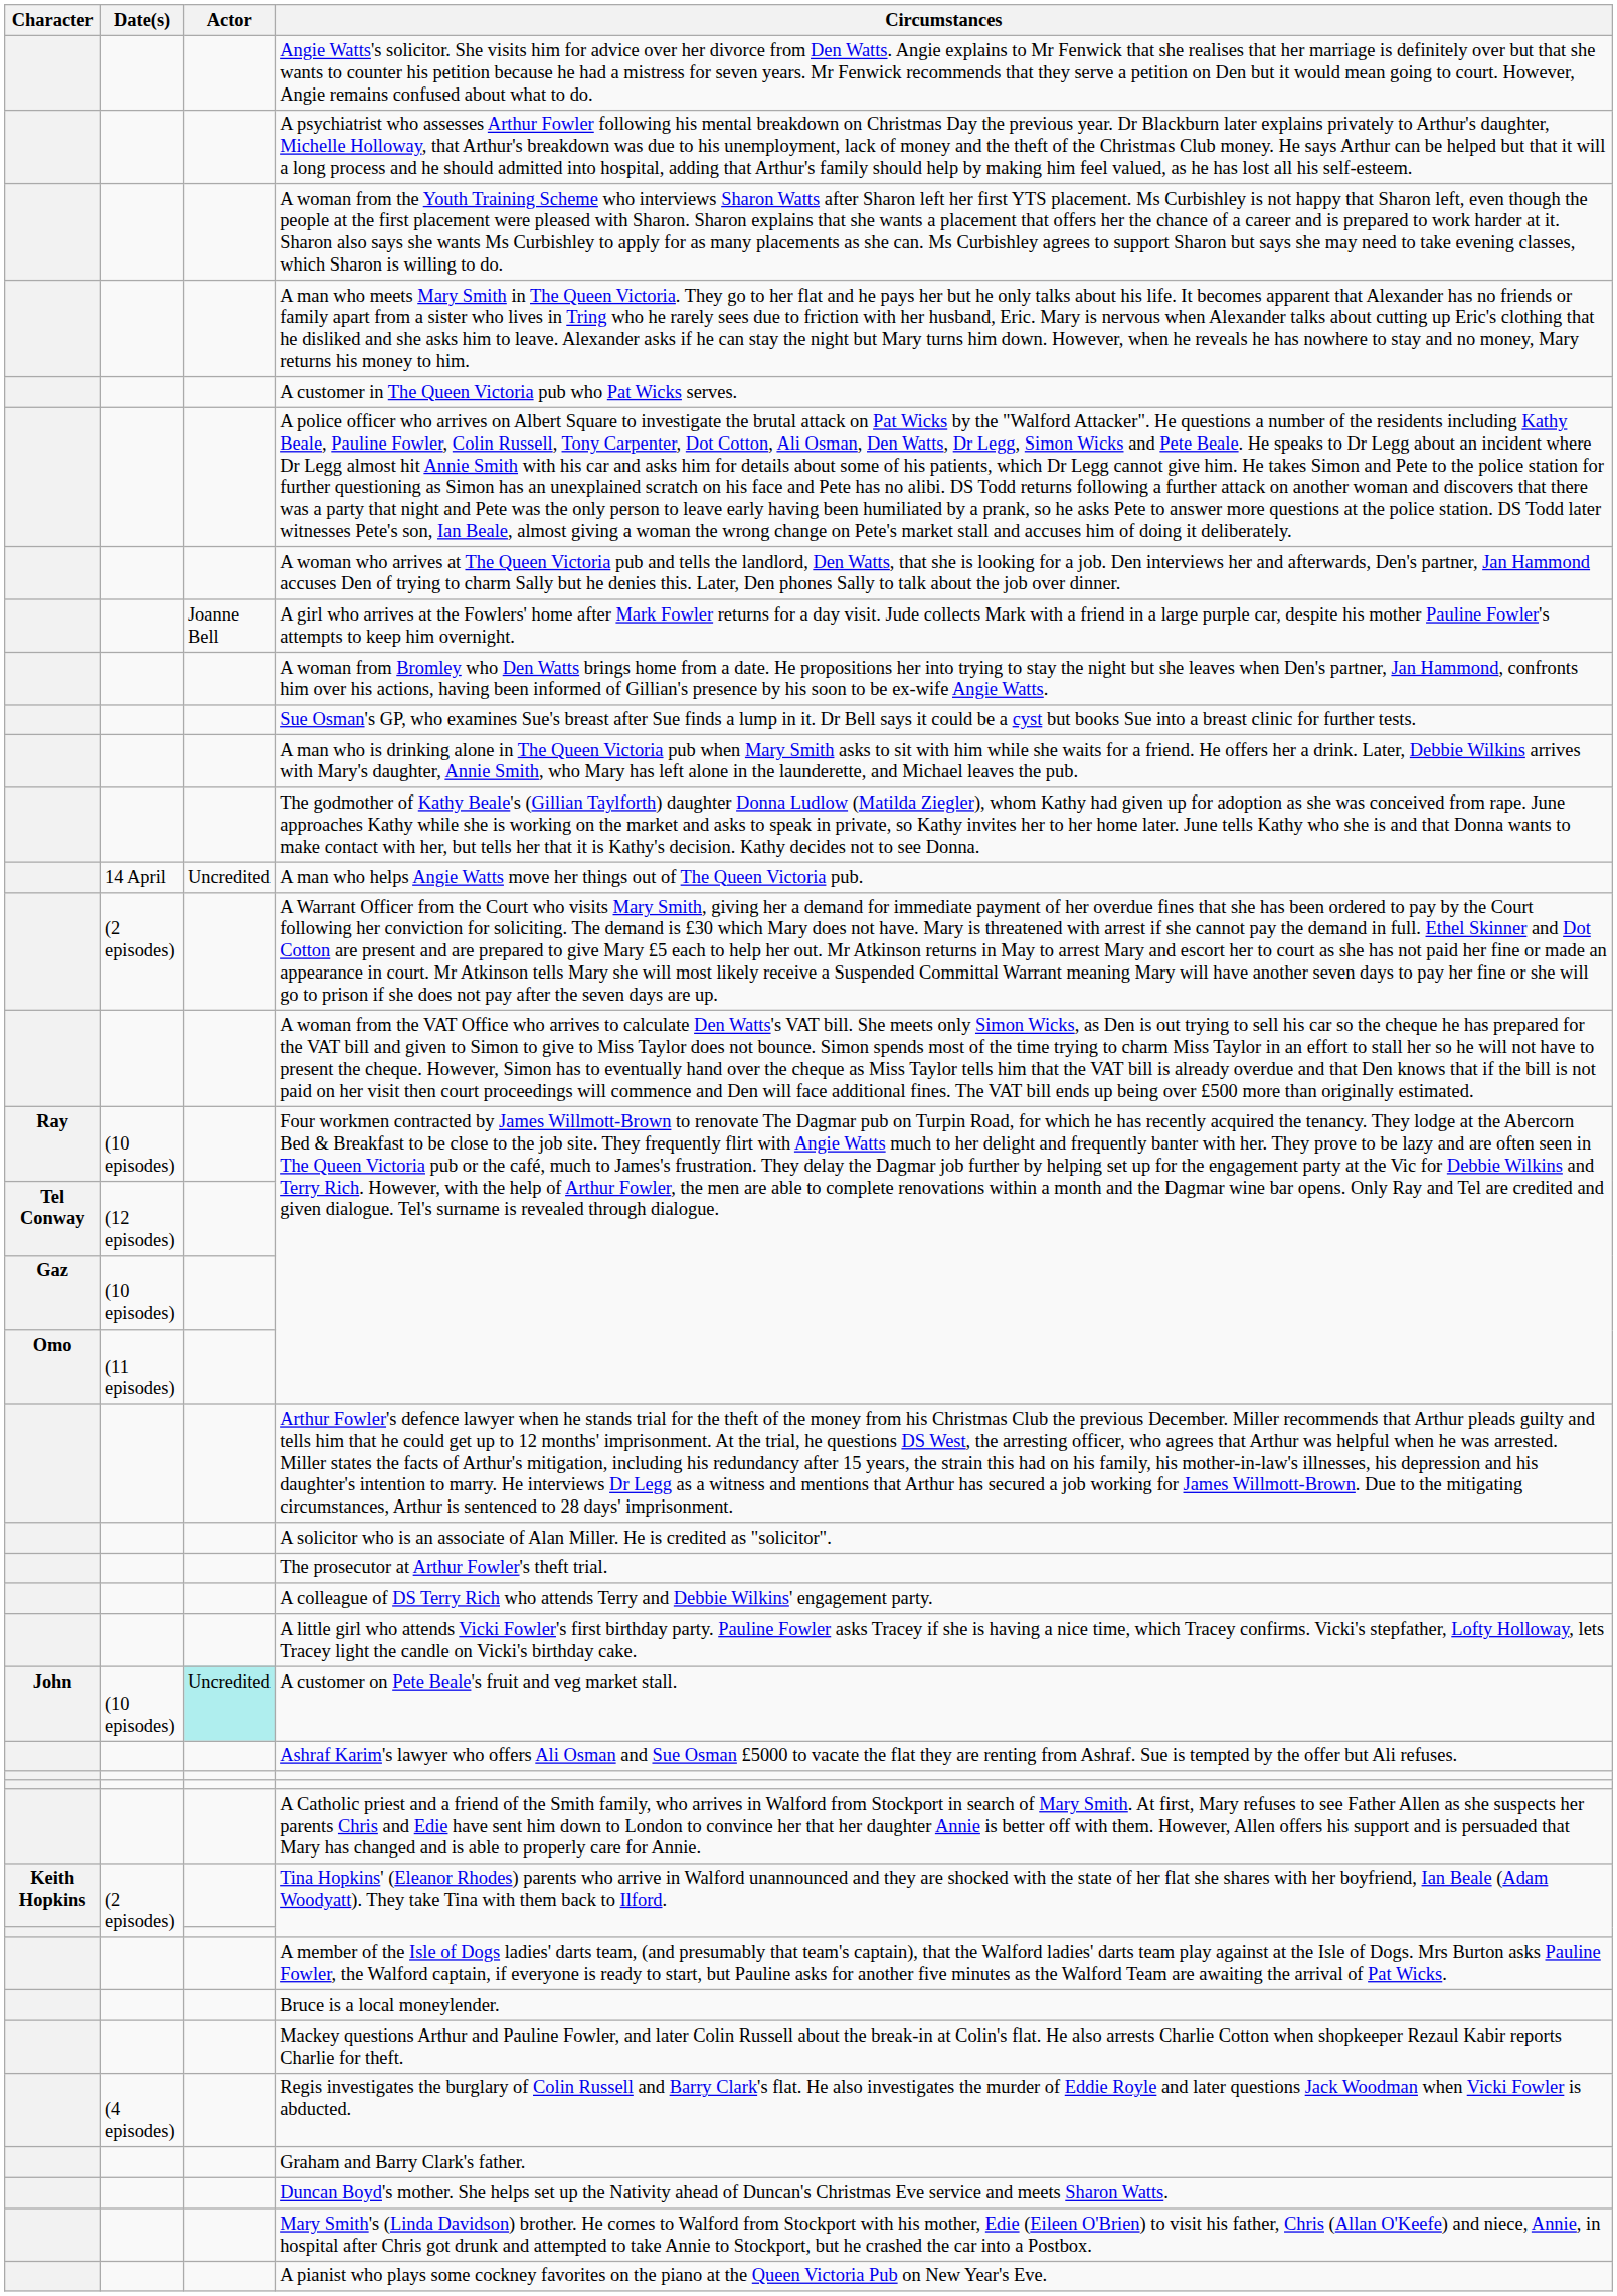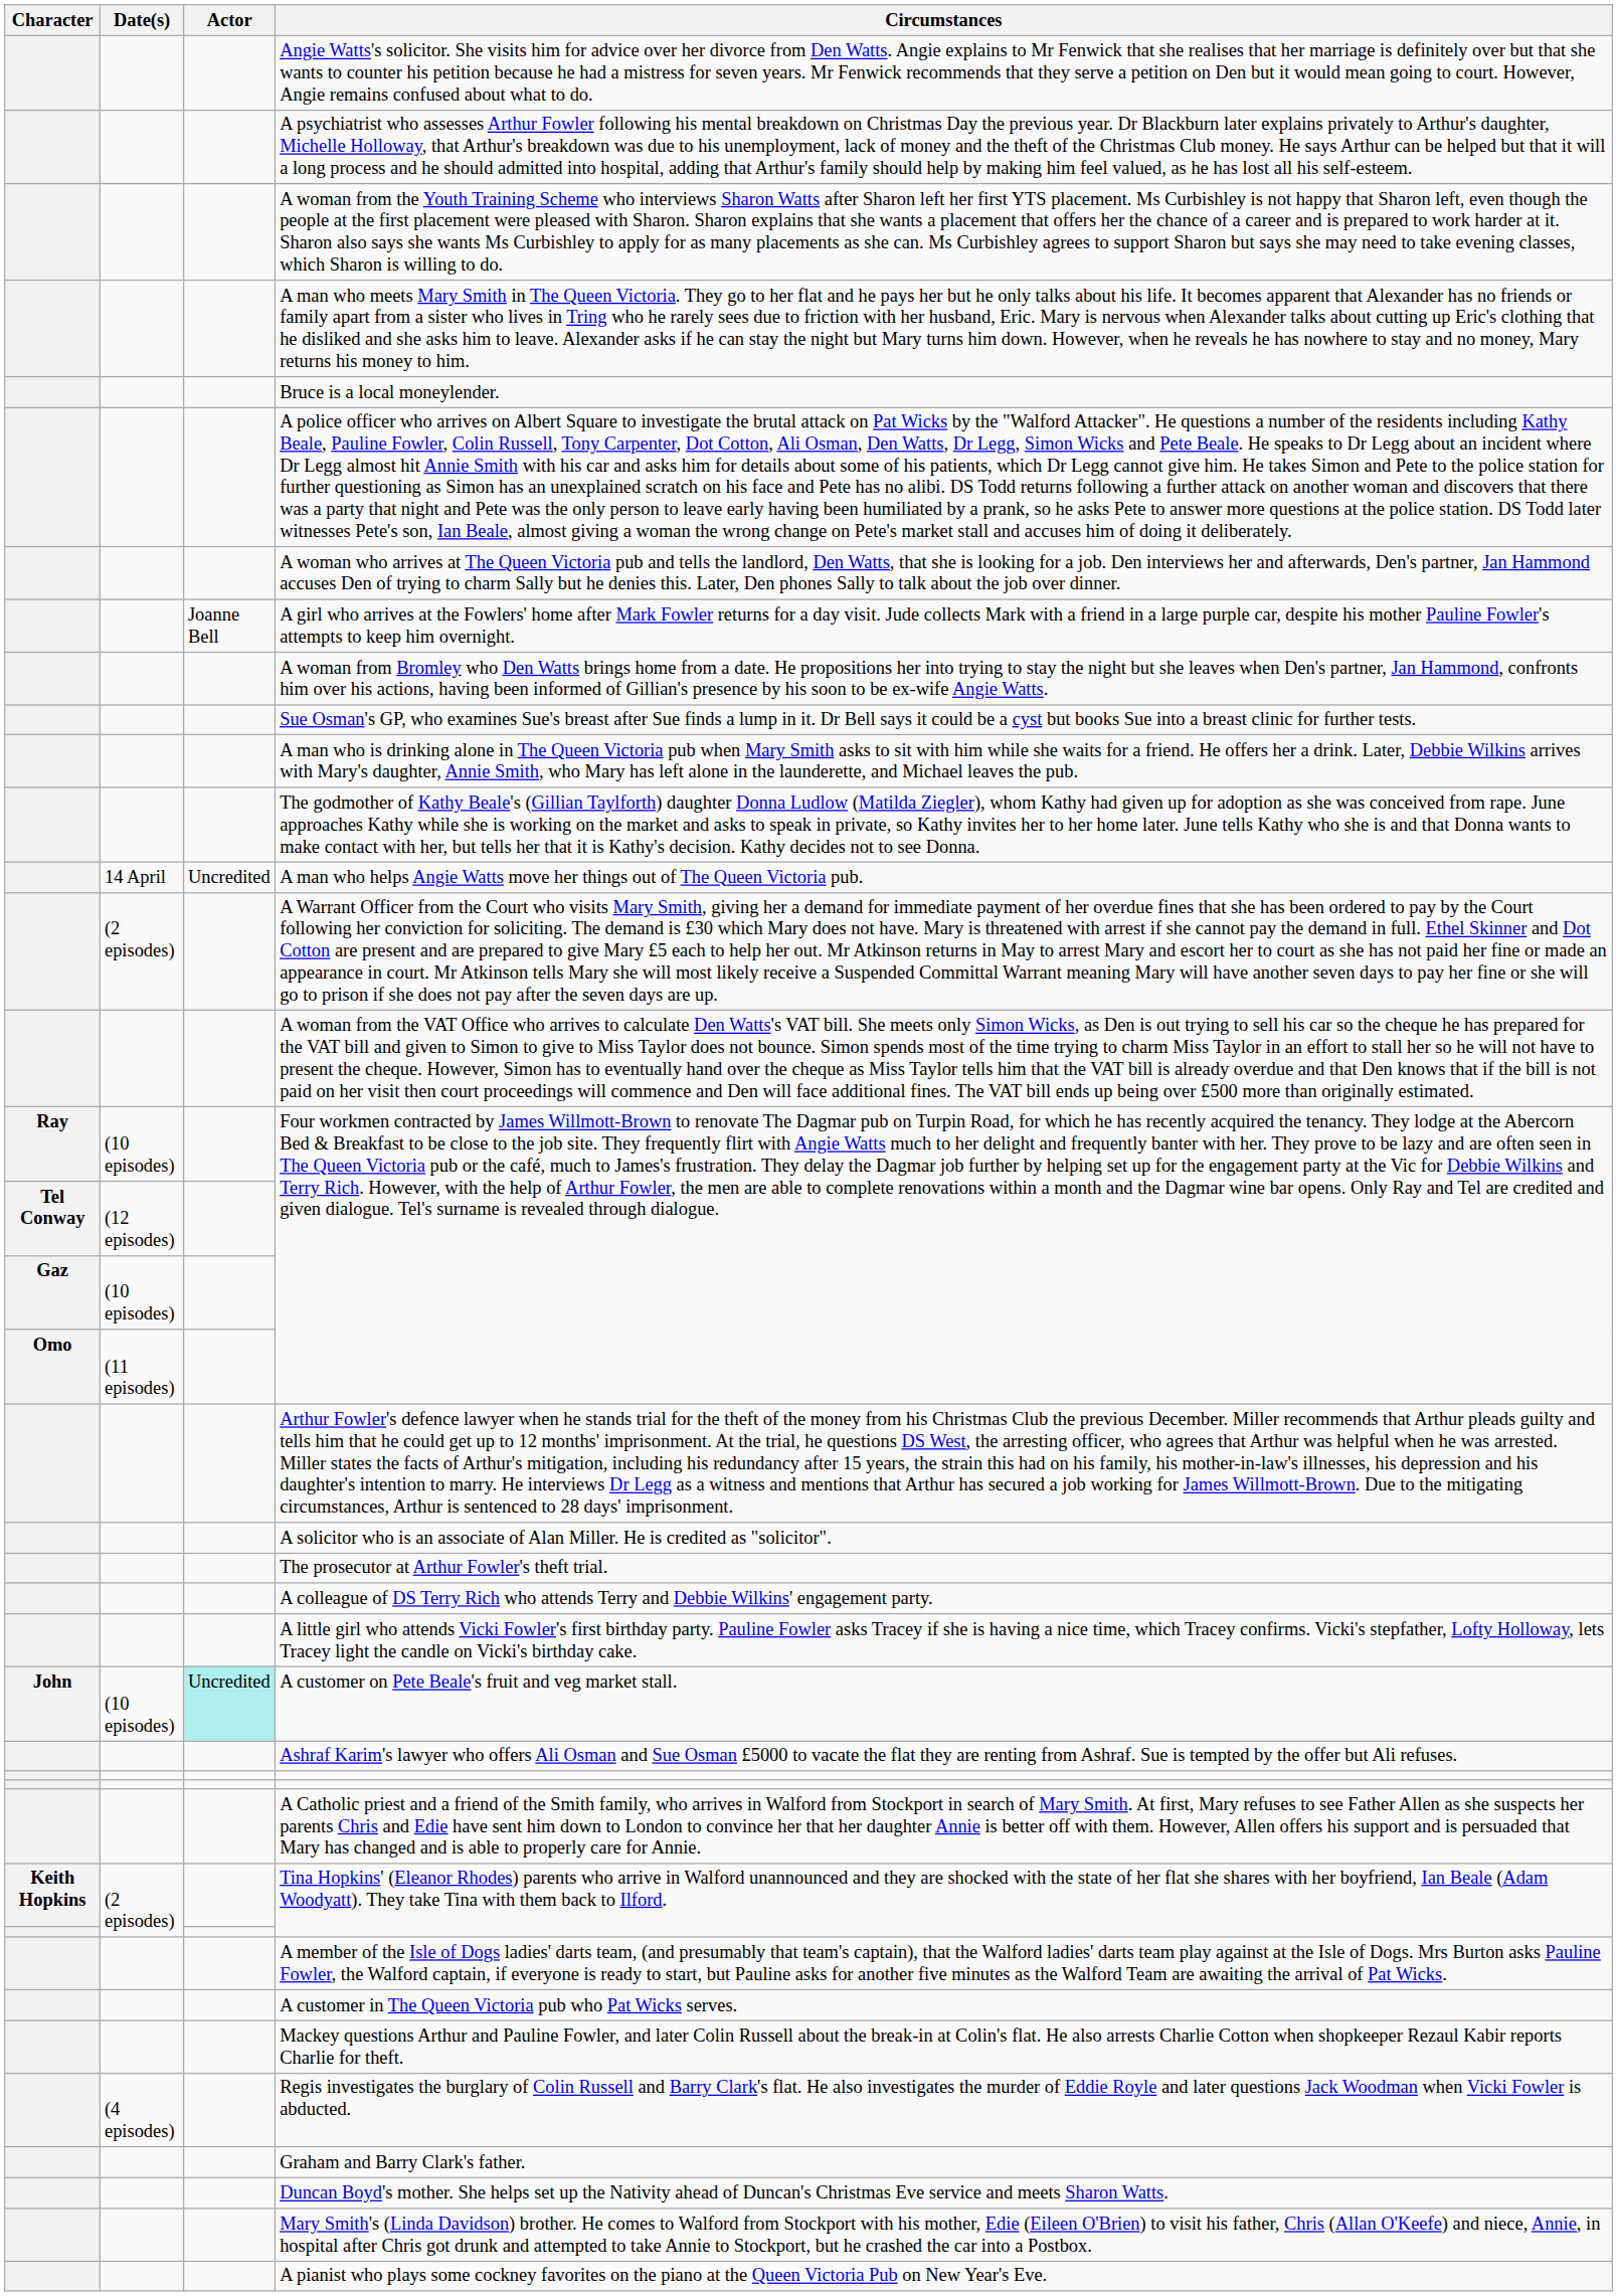rows swapped: A customer in The Queen Victoria pub who Pat Wicks serves. <-> Bruce is a local moneylender.
